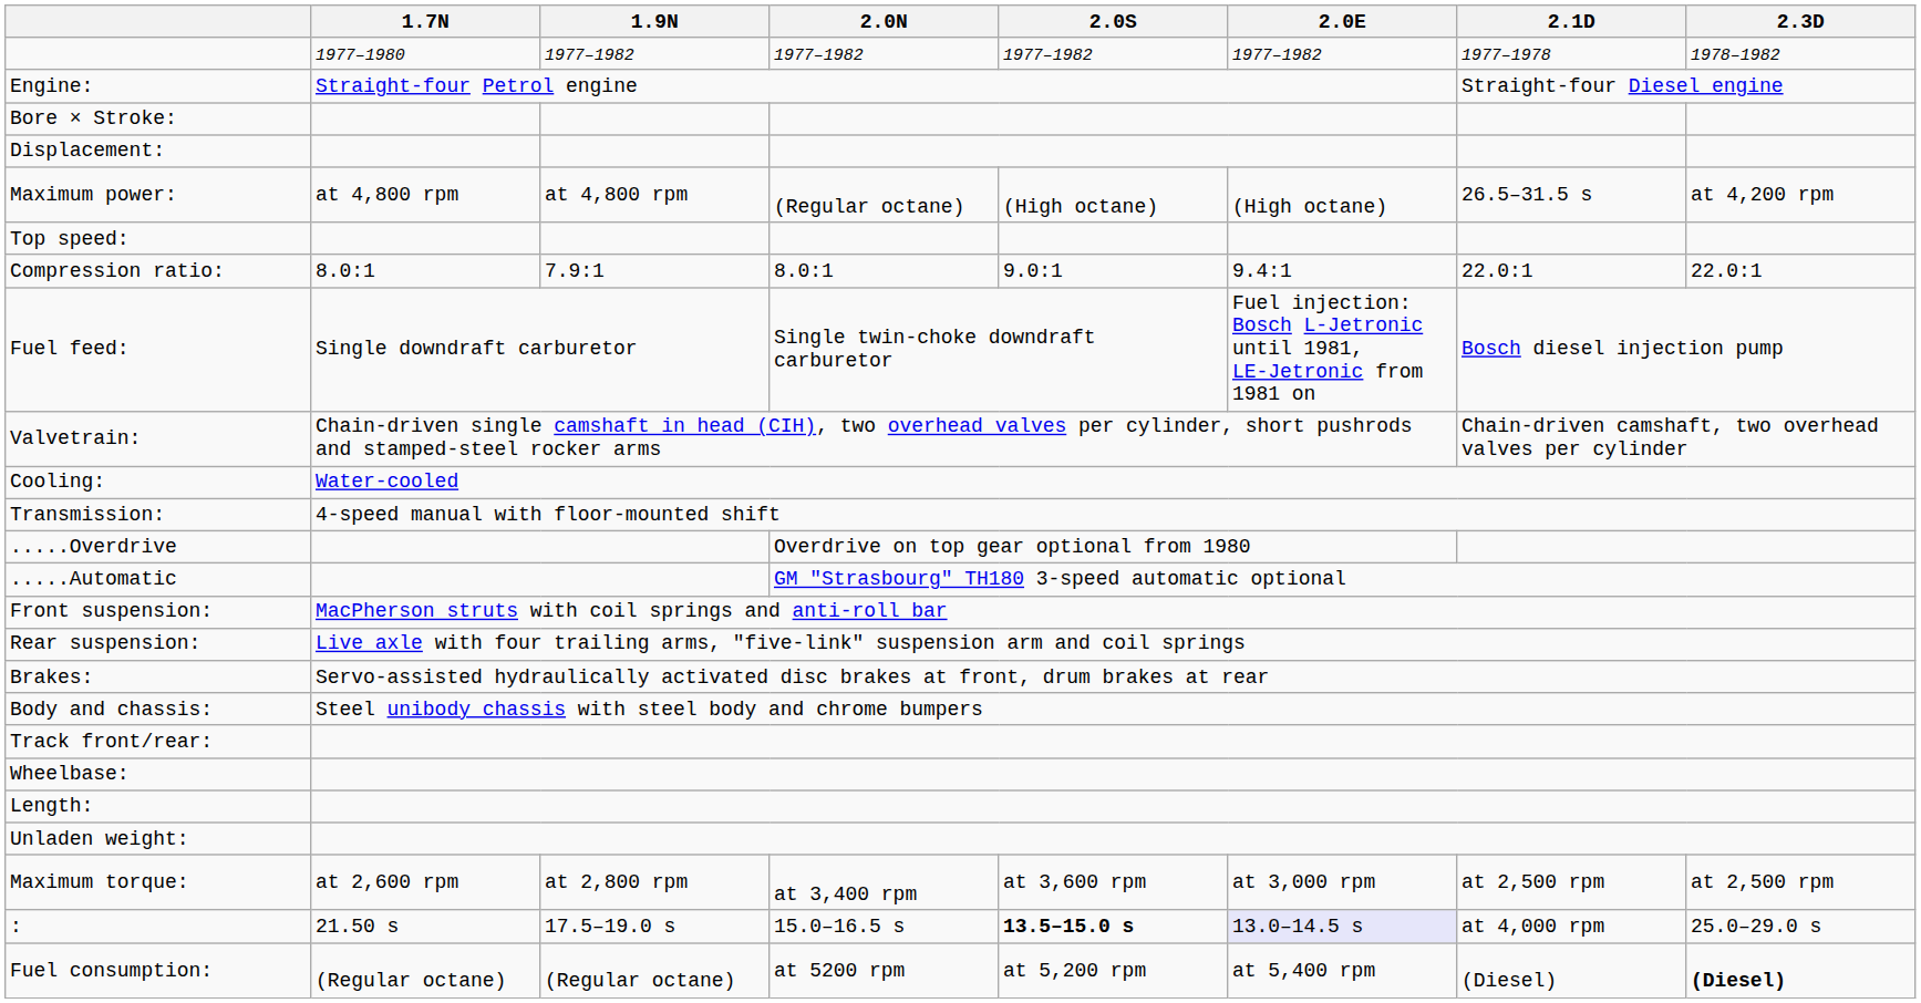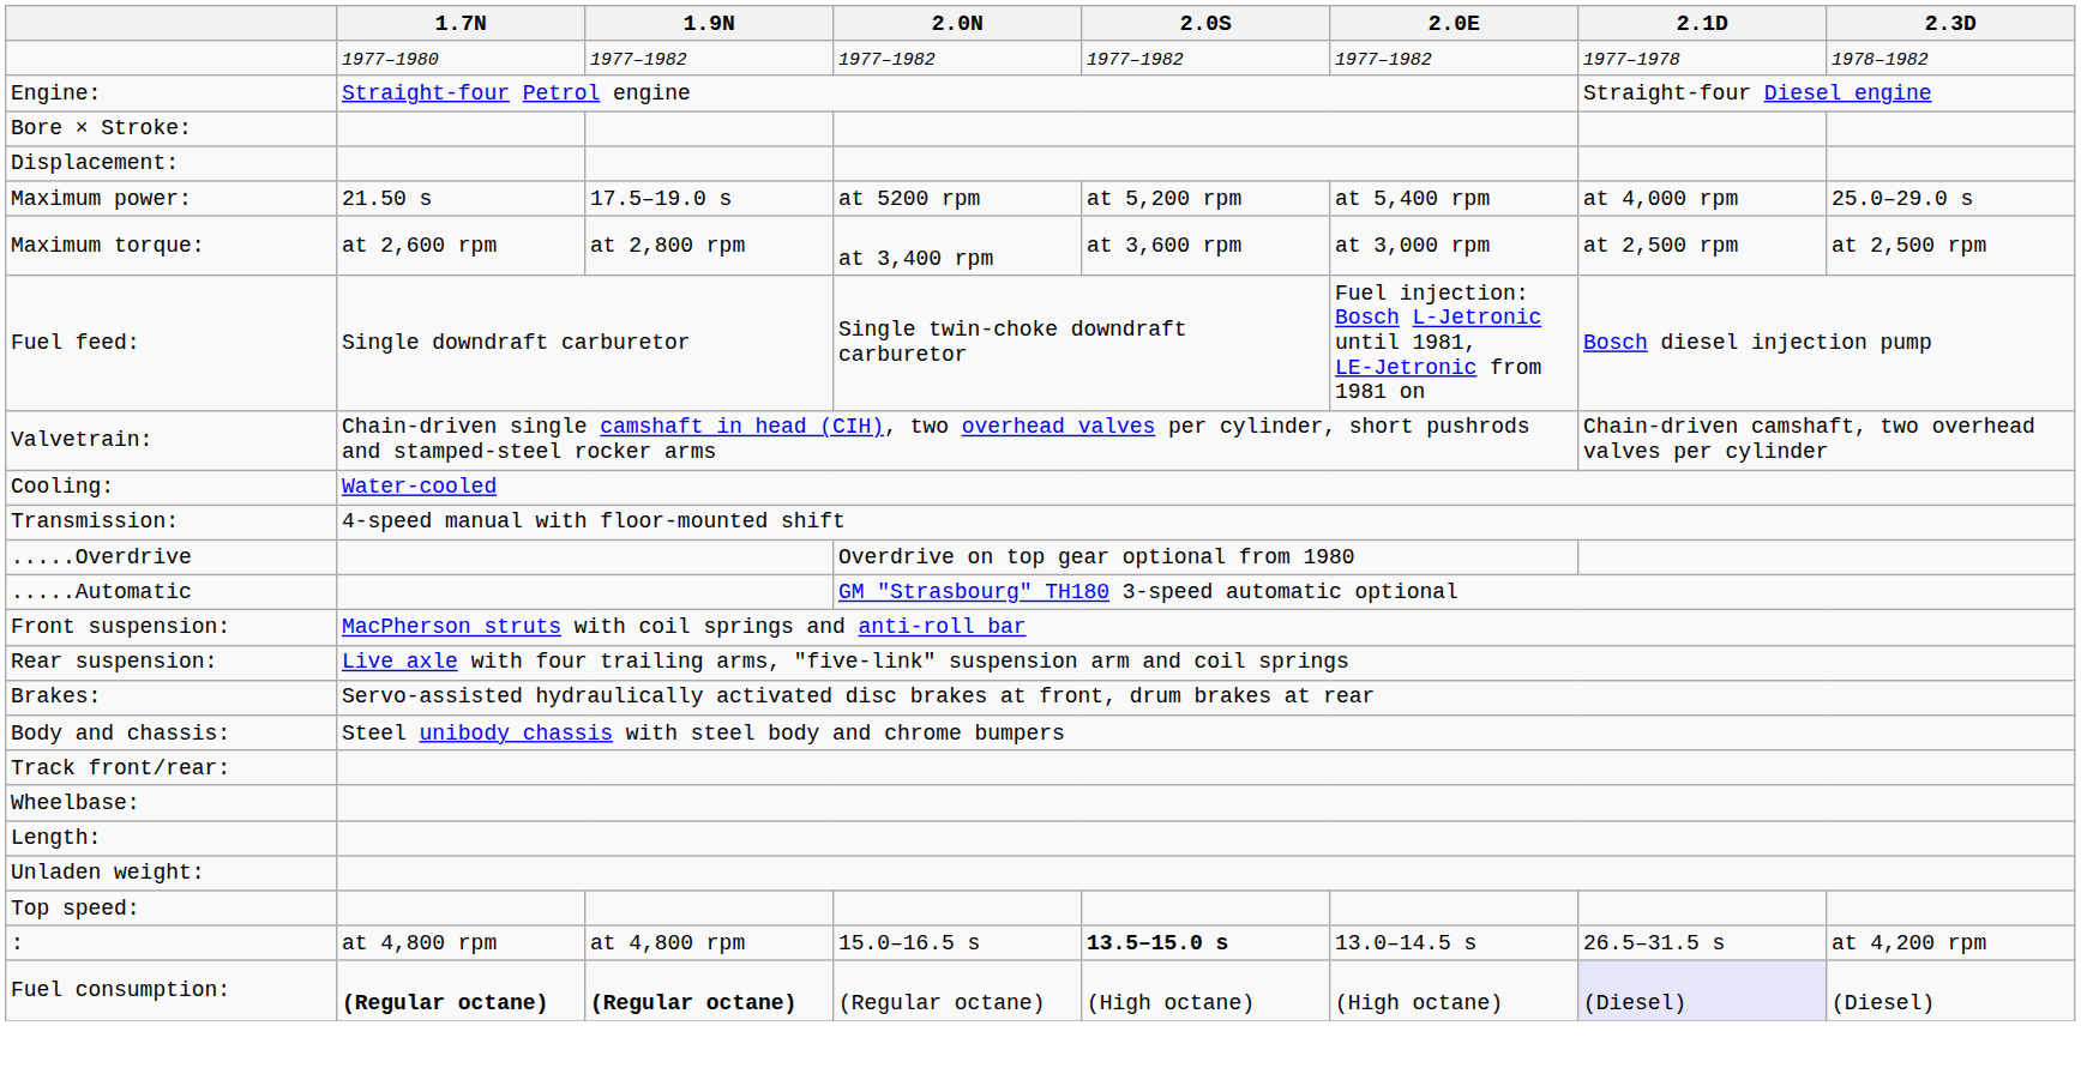Maximum power: | 1.7N: at 4,800 rpm -> 21.50 s
Maximum power: | 1.9N: at 4,800 rpm -> 17.5–19.0 s
Maximum power: | 2.0N: (Regular octane) -> at 5200 rpm
Maximum power: | 2.0S: (High octane) -> at 5,200 rpm
Maximum power: | 2.0E: (High octane) -> at 5,400 rpm
Maximum power: | 2.1D: 26.5–31.5 s -> at 4,000 rpm
Maximum power: | 2.3D: at 4,200 rpm -> 25.0–29.0 s
rows swapped: Maximum torque: <-> Top speed:
- row: Compression ratio: | 8.0:1 | 7.9:1 | 8.0:1 | 9.0:1 | 9.4:1 | 22.0:1 | 22.0:1
: | 1.7N: 21.50 s -> at 4,800 rpm
: | 1.9N: 17.5–19.0 s -> at 4,800 rpm
: | 2.0E: lavender background -> no background
: | 2.1D: at 4,000 rpm -> 26.5–31.5 s
: | 2.3D: 25.0–29.0 s -> at 4,200 rpm
Fuel consumption: | 1.7N: normal -> bold
Fuel consumption: | 1.9N: normal -> bold
Fuel consumption: | 2.0N: at 5200 rpm -> (Regular octane)
Fuel consumption: | 2.0S: at 5,200 rpm -> (High octane)
Fuel consumption: | 2.0E: at 5,400 rpm -> (High octane)
Fuel consumption: | 2.1D: no background -> lavender background
Fuel consumption: | 2.3D: bold -> normal
